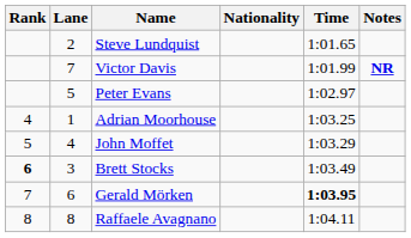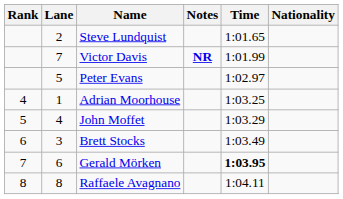columns swapped: Nationality <-> Notes
Brett Stocks | Rank: bold -> normal
